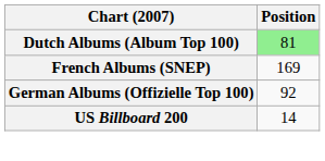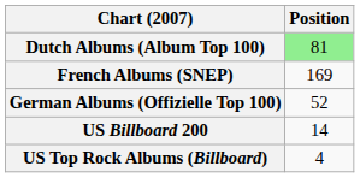German Albums (Offizielle Top 100) | Position: 92 -> 52
+ row: US Top Rock Albums (Billboard) | 4
